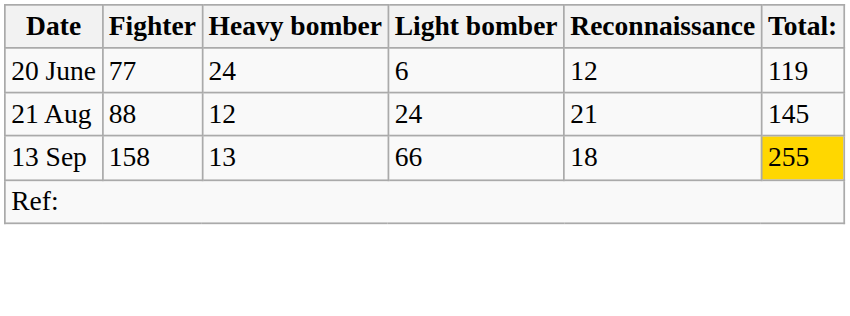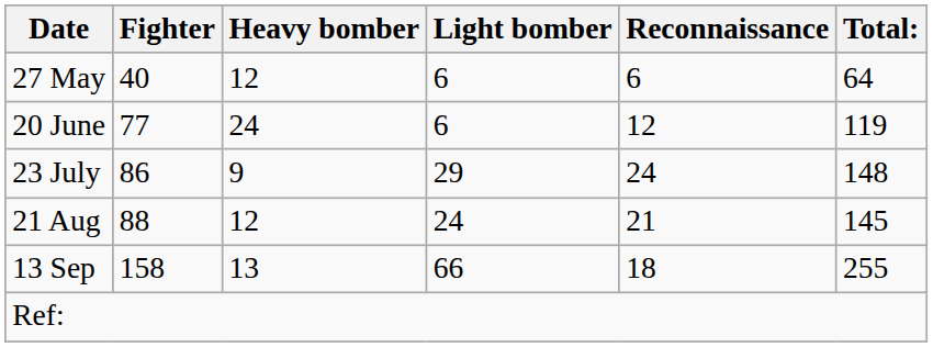+ row: 27 May | 40 | 12 | 6 | 6 | 64
+ row: 23 July | 86 | 9 | 29 | 24 | 148
13 Sep | Total:: gold background -> no background
